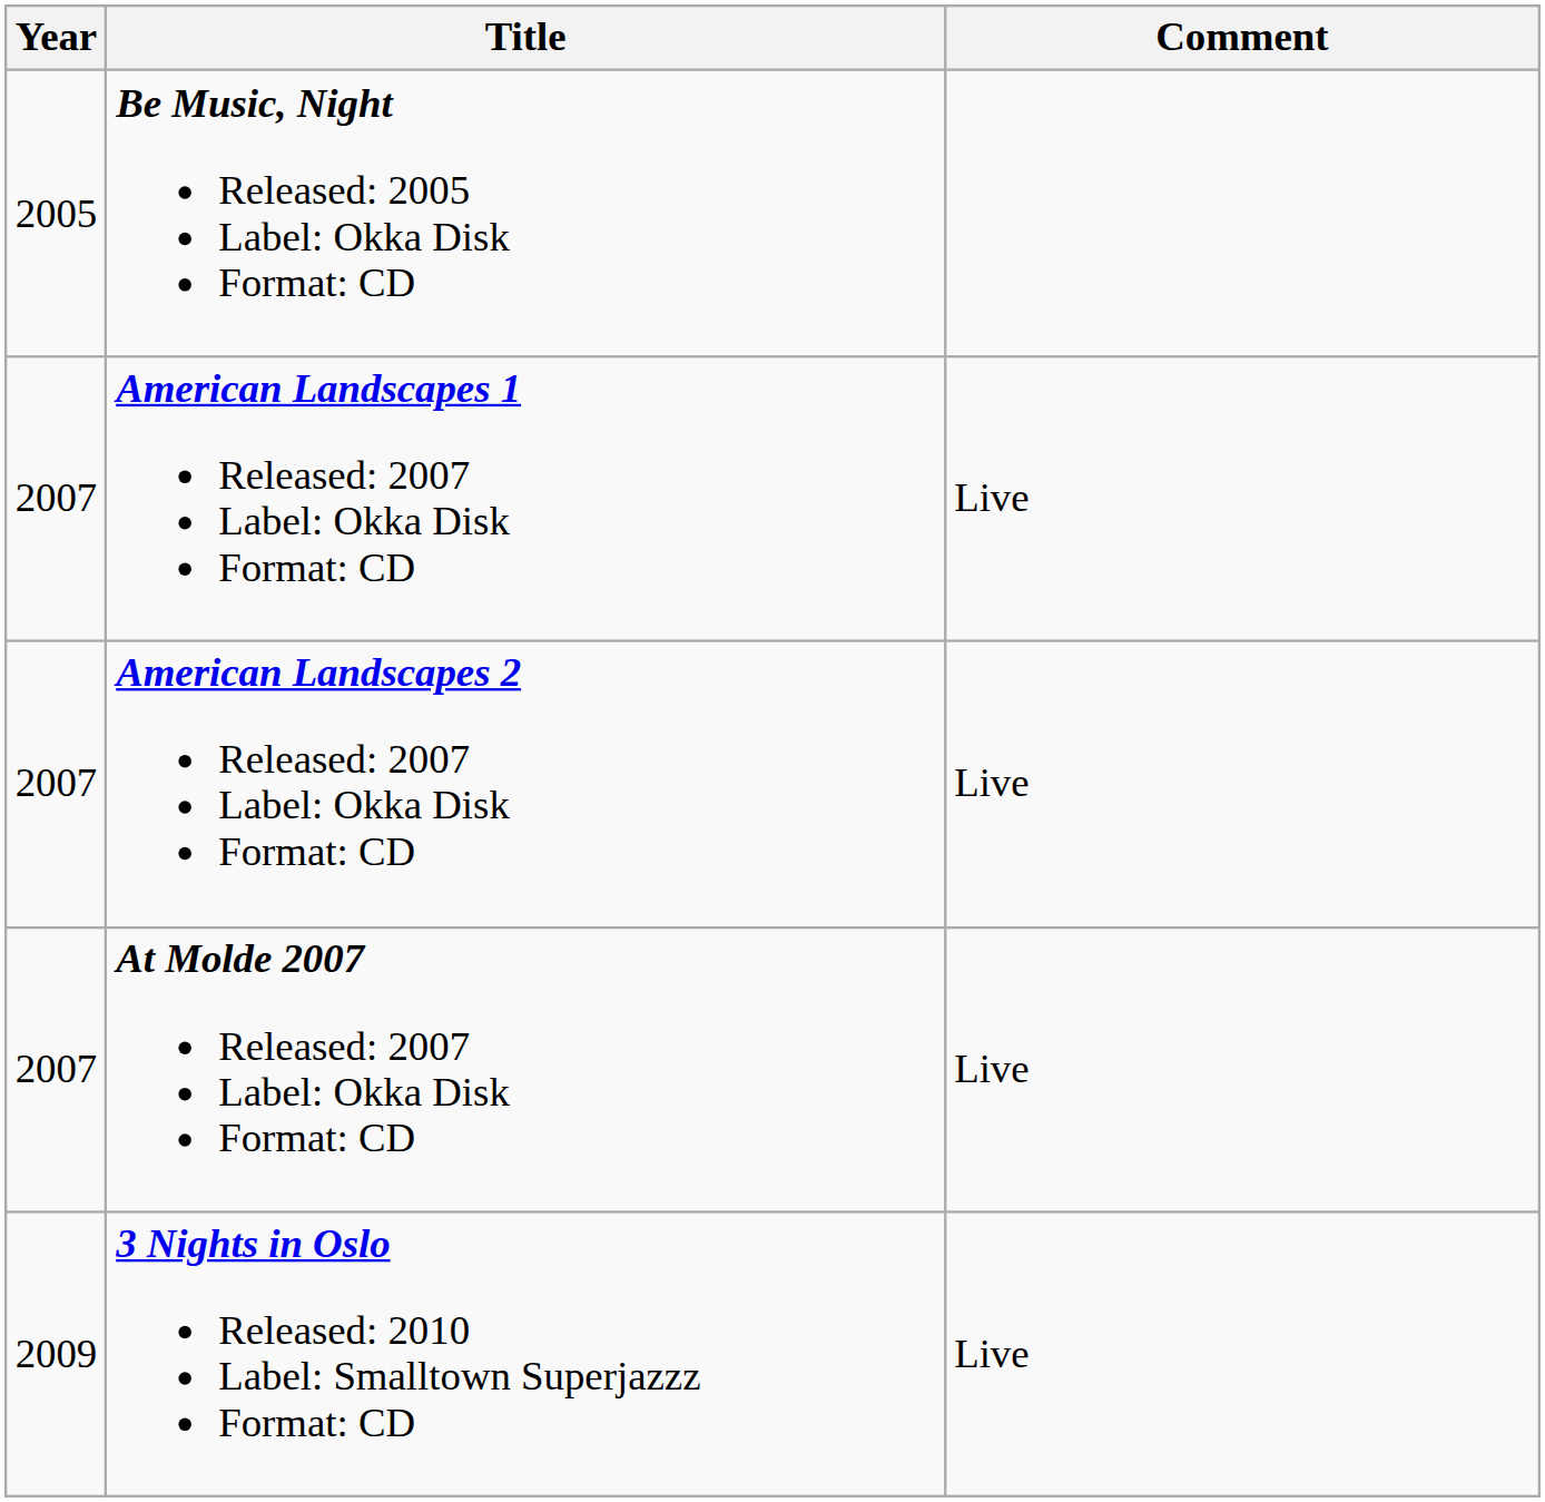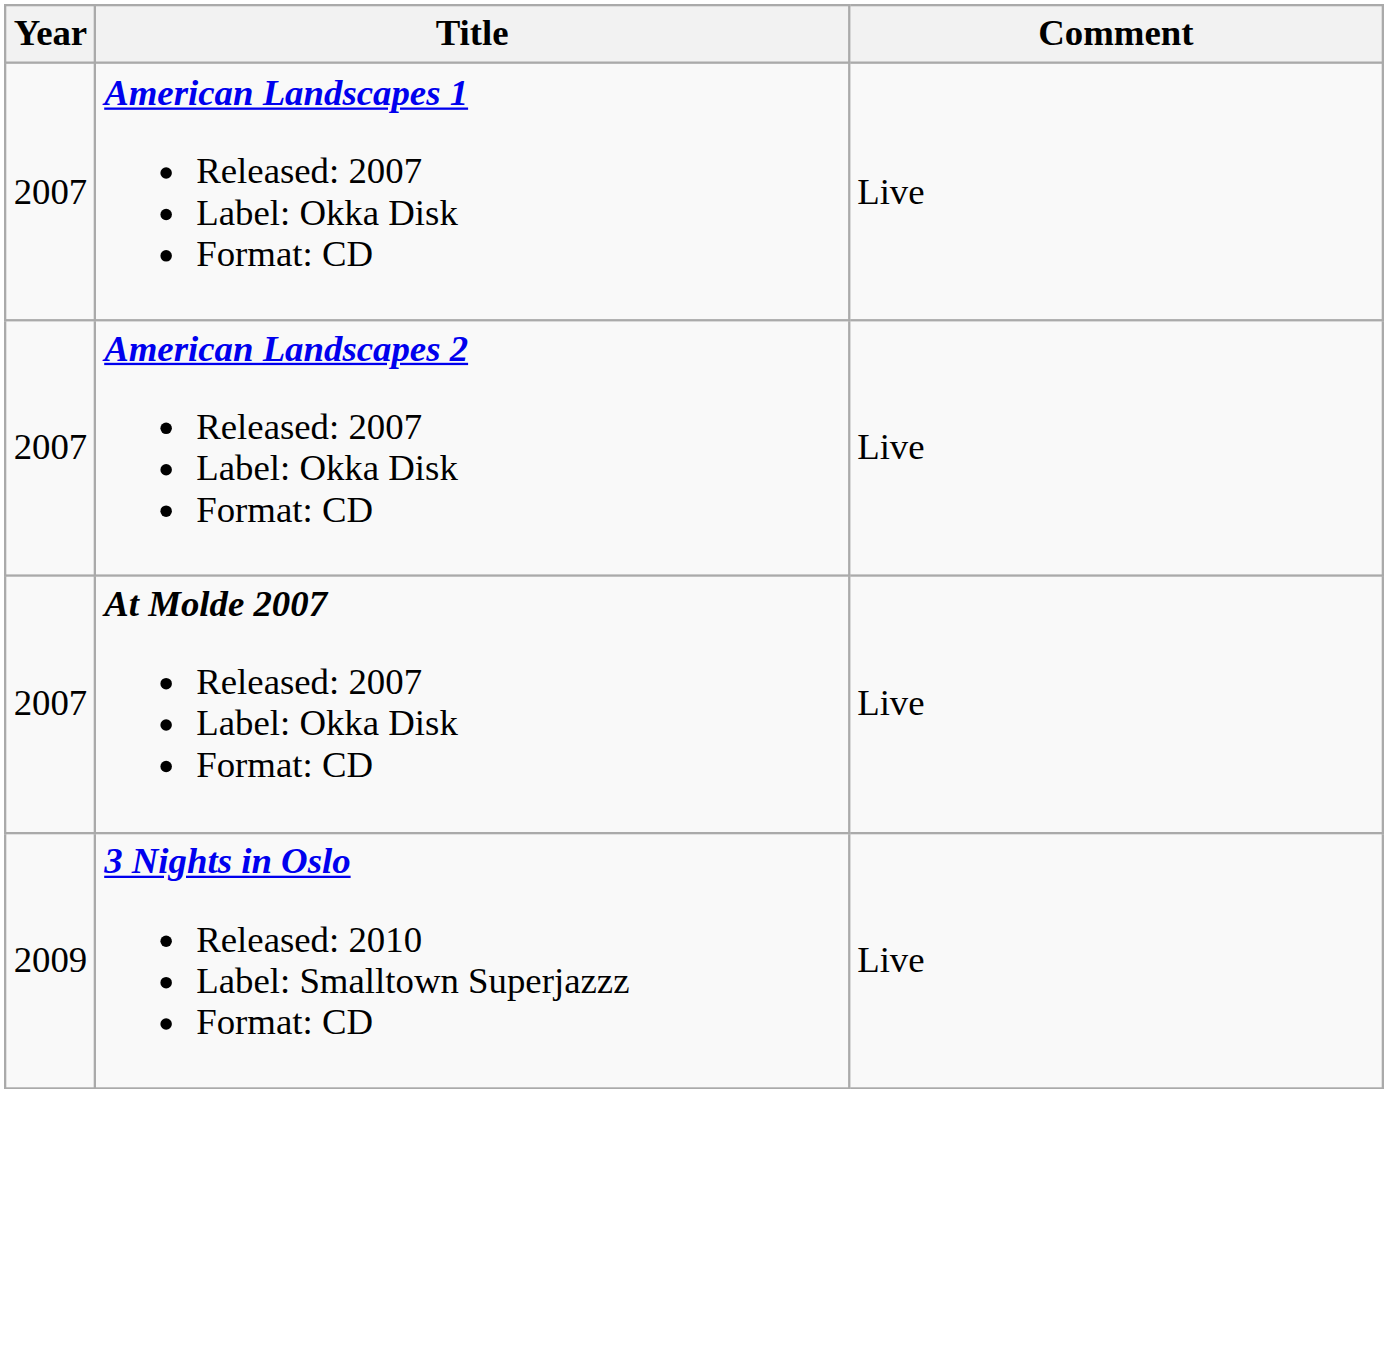- row: 2005 | Be Music, Night Released: 2005 Label: Okka Disk Format: CD
